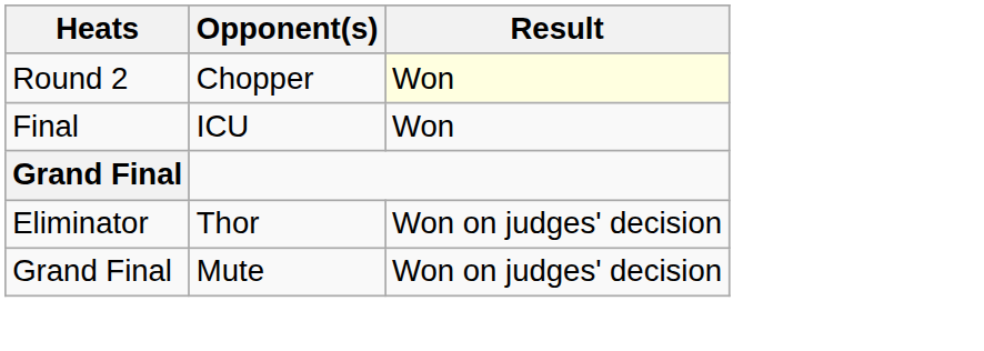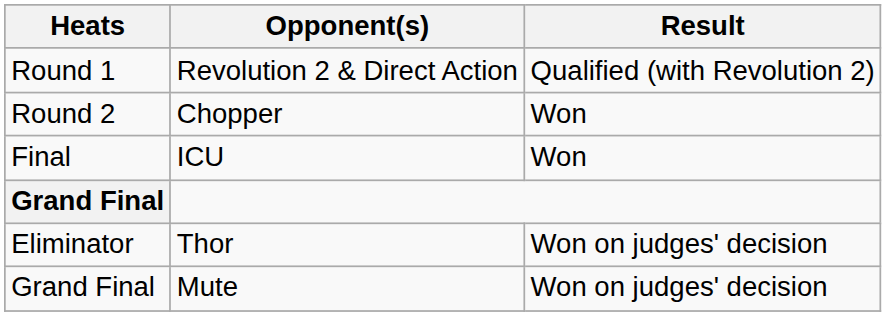+ row: Round 1 | Revolution 2 & Direct Action | Qualified (with Revolution 2)
Round 2 | Result: lightyellow background -> no background
